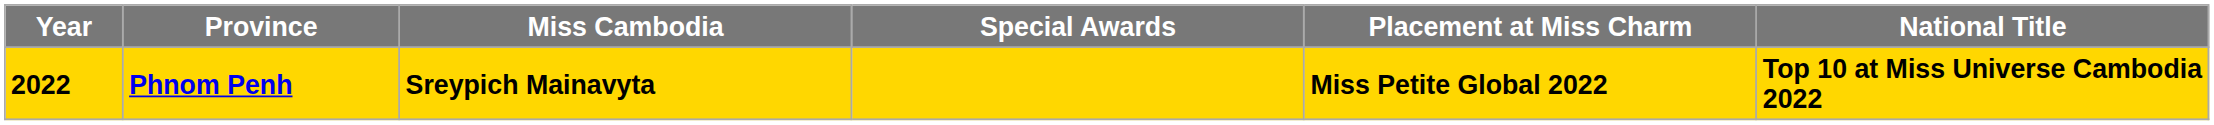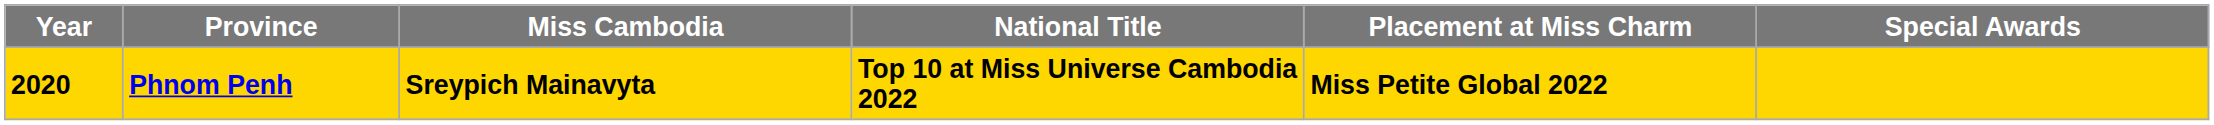columns swapped: National Title <-> Special Awards
Phnom Penh | Year: 2022 -> 2020
